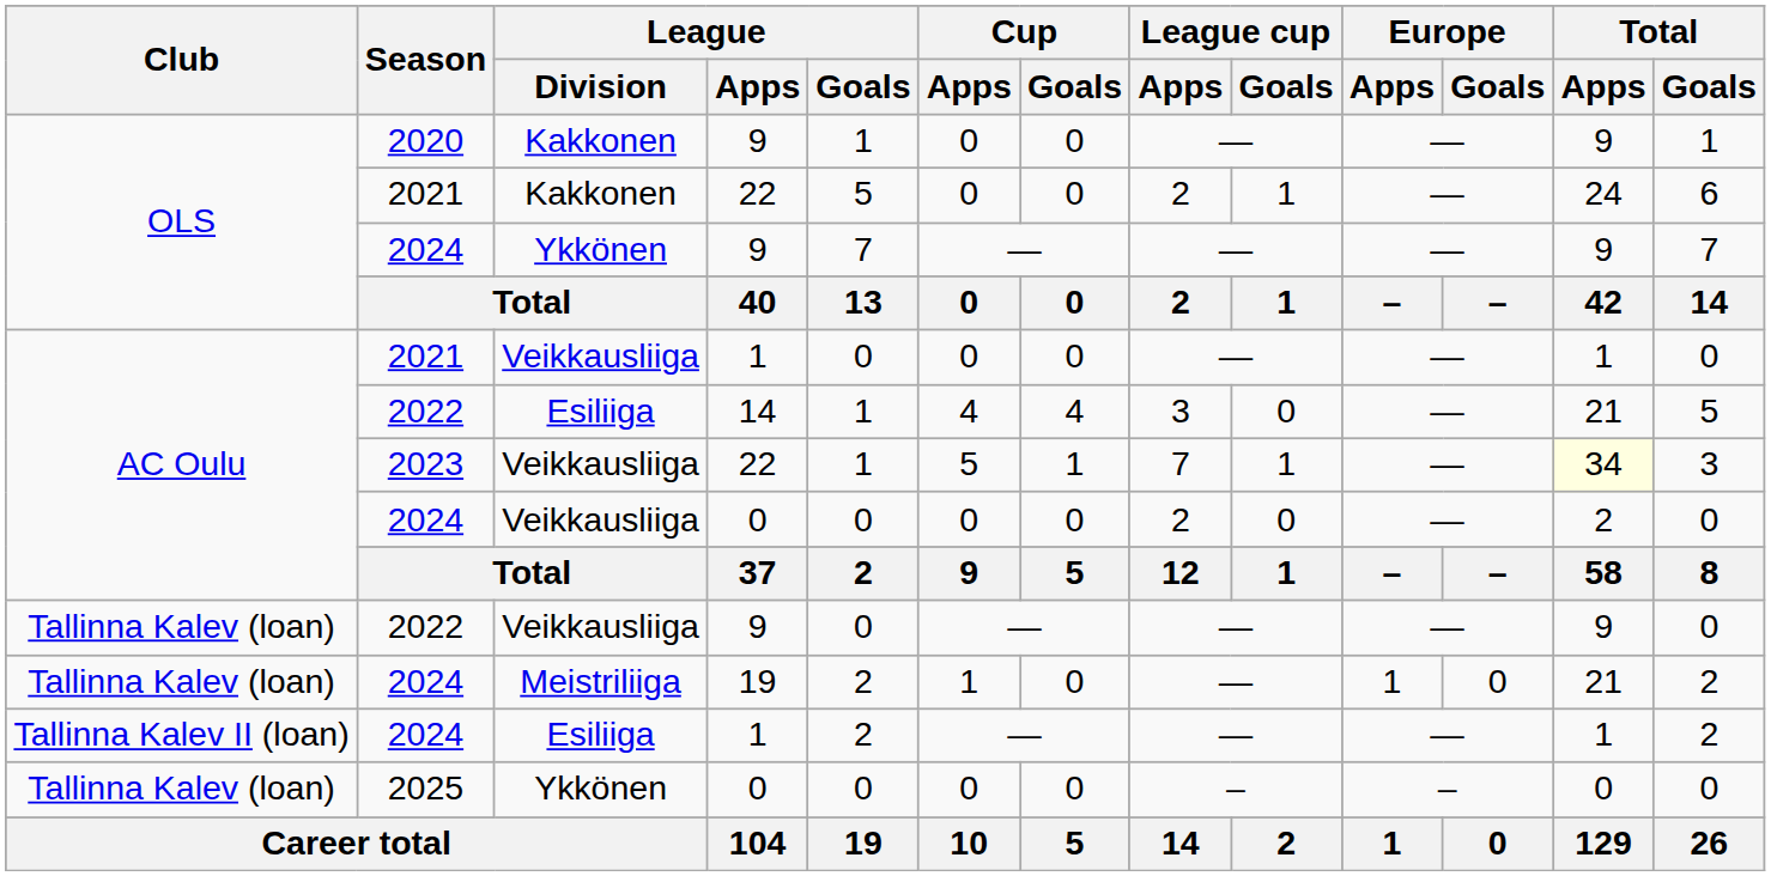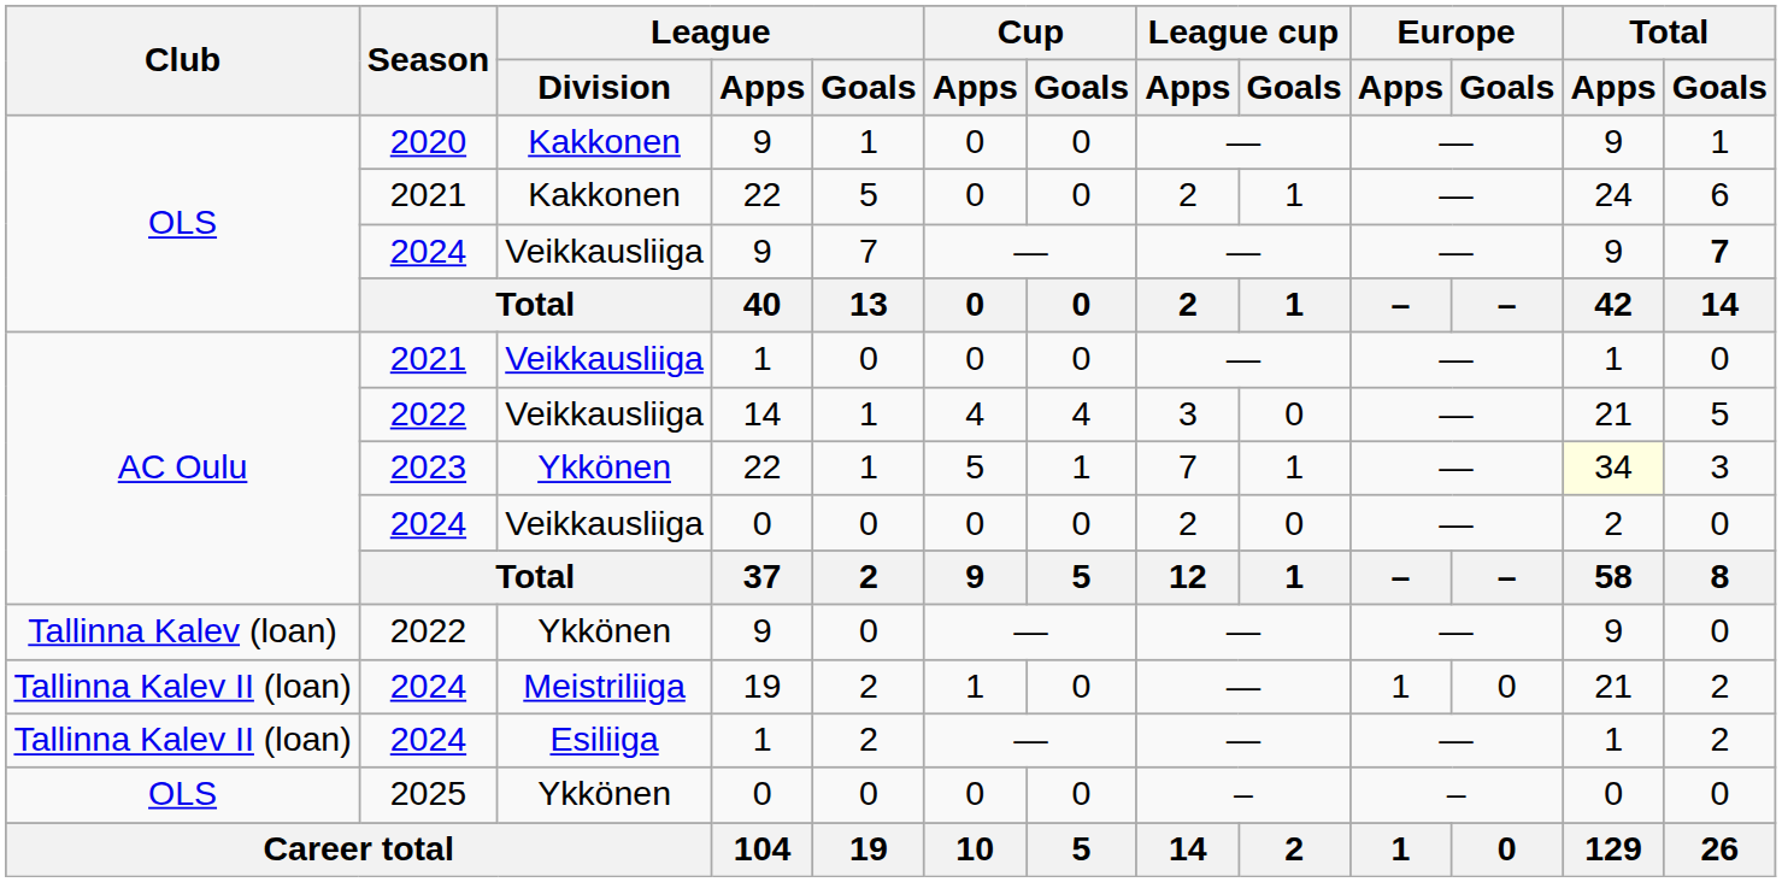2024 / 9 | League / Division: Ykkönen -> Veikkausliiga
2024 / 9 | Total / Goals: normal -> bold
2022 / 14 | League / Division: Esiliiga -> Veikkausliiga
2023 | League / Division: Veikkausliiga -> Ykkönen
2022 / 9 | League / Division: Veikkausliiga -> Ykkönen
2024 / 19 | Club: Tallinna Kalev (loan) -> Tallinna Kalev II (loan)
2025 | Club: Tallinna Kalev (loan) -> OLS
